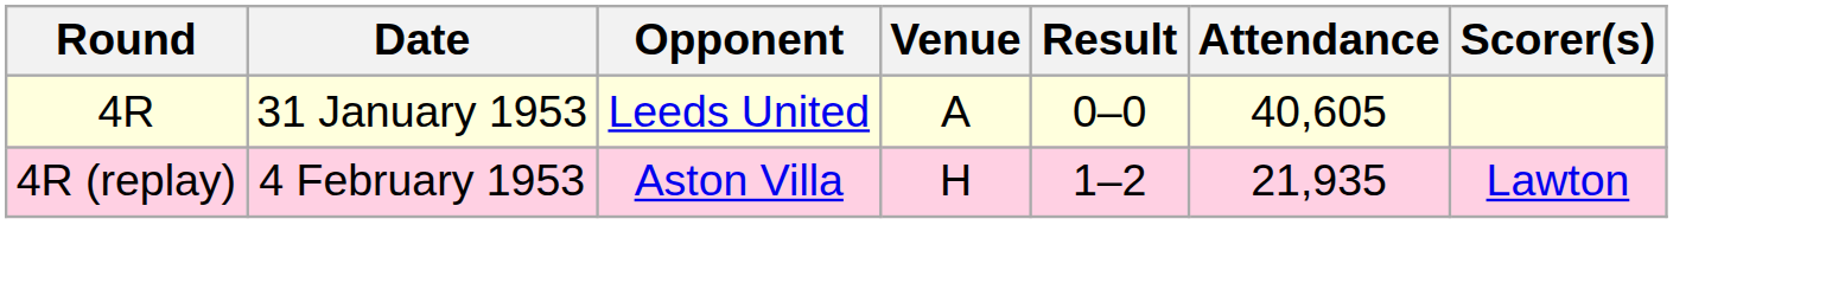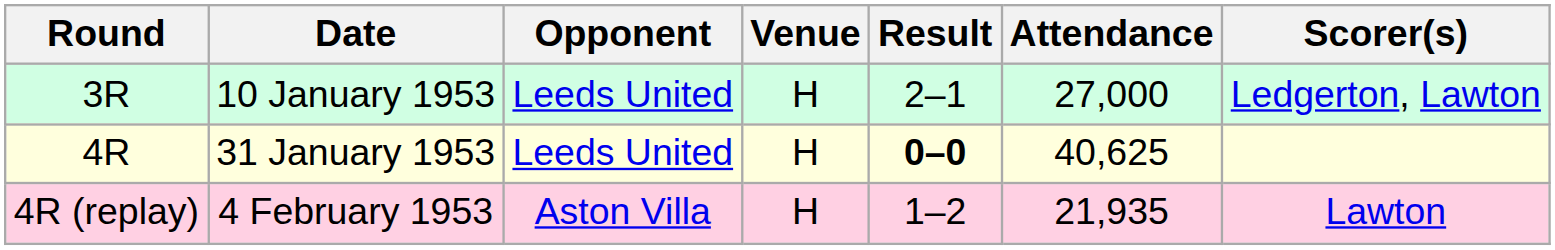+ row: 3R | 10 January 1953 | Leeds United | H | 2–1 | 27,000 | Ledgerton, Lawton
31 January 1953 | Venue: A -> H
31 January 1953 | Result: normal -> bold
31 January 1953 | Attendance: 40,605 -> 40,625
